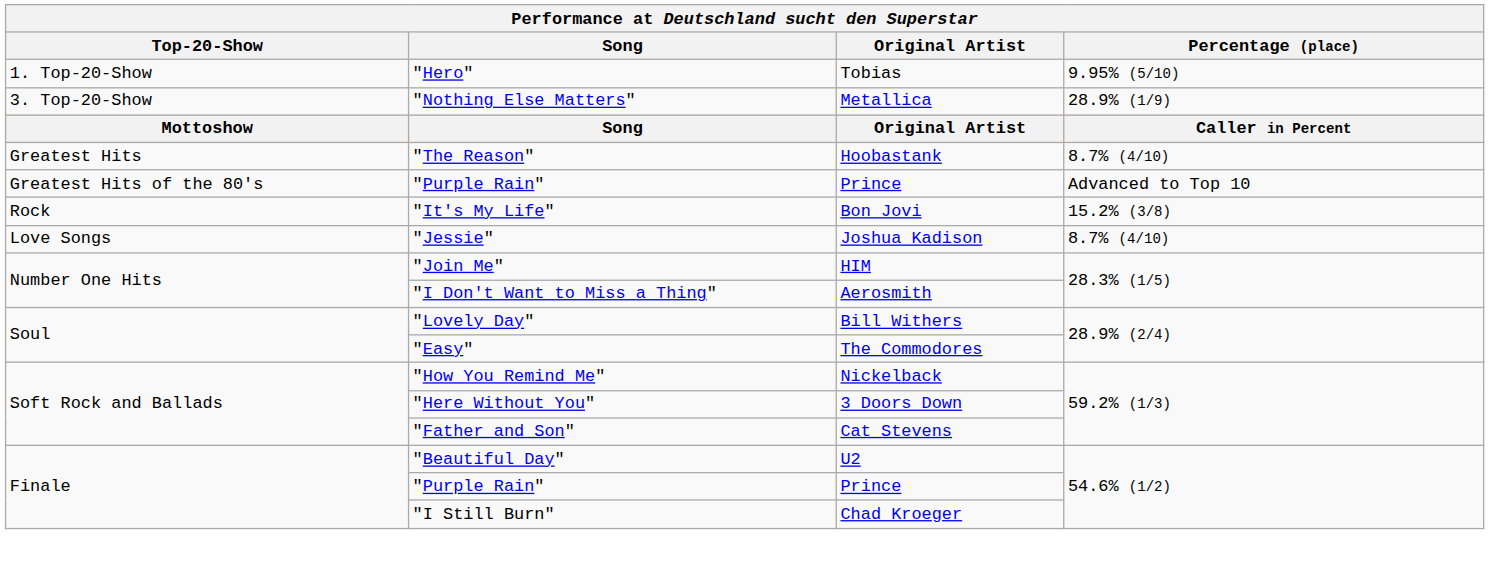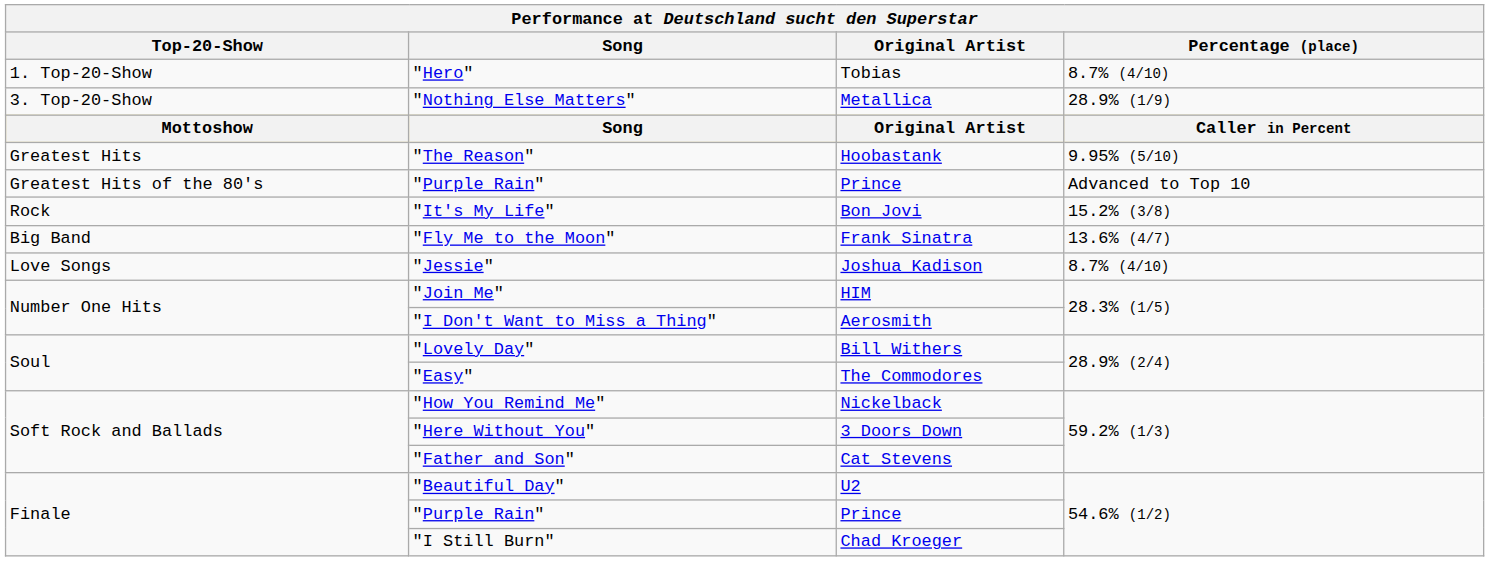"Hero" | Percentage (place): 9.95% (5/10) -> 8.7% (4/10)
"The Reason" | Percentage (place): 8.7% (4/10) -> 9.95% (5/10)
+ row: Big Band | "Fly Me to the Moon" | Frank Sinatra | 13.6% (4/7)
